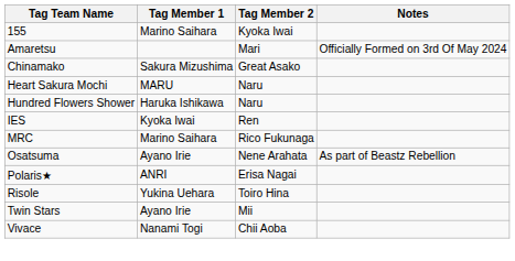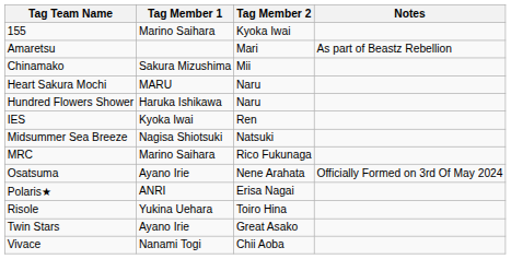Amaretsu | Notes: Officially Formed on 3rd Of May 2024 -> As part of Beastz Rebellion
Chinamako | Tag Member 2: Great Asako -> Mii
+ row: Midsummer Sea Breeze | Nagisa Shiotsuki | Natsuki
Osatsuma | Notes: As part of Beastz Rebellion -> Officially Formed on 3rd Of May 2024
Twin Stars | Tag Member 2: Mii -> Great Asako
